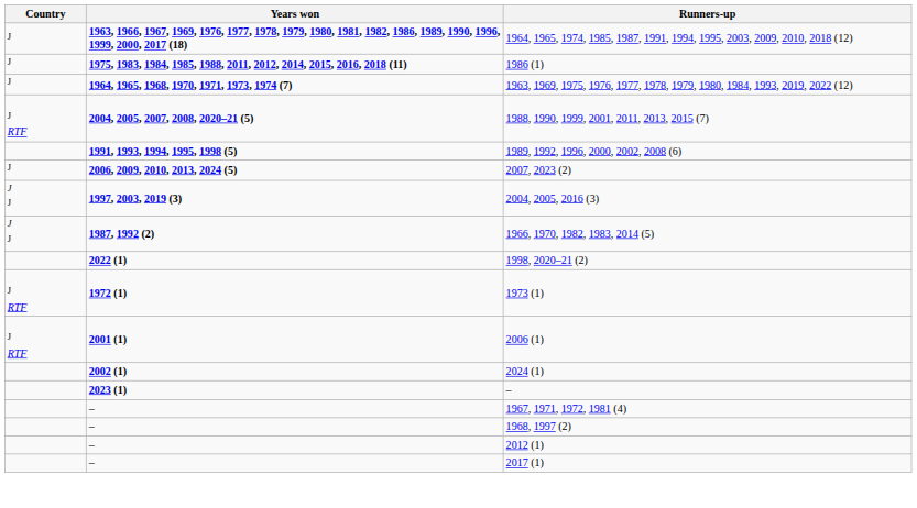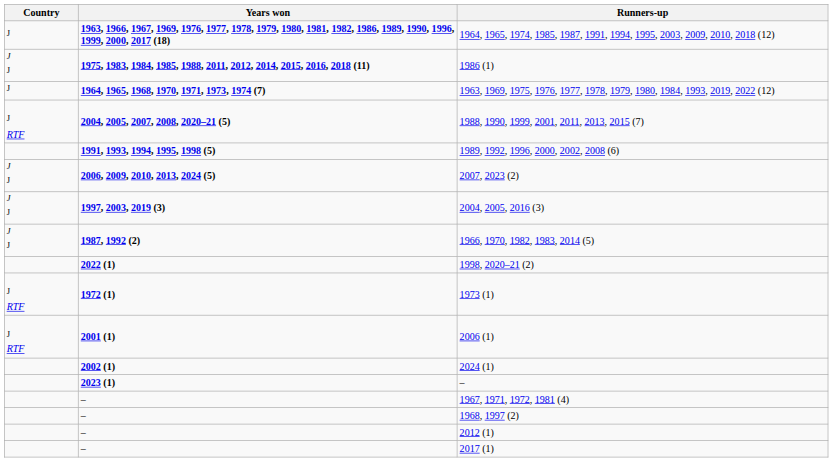1986 (1) | Country: J -> J J
2007, 2023 (2) | Country: J -> J J
